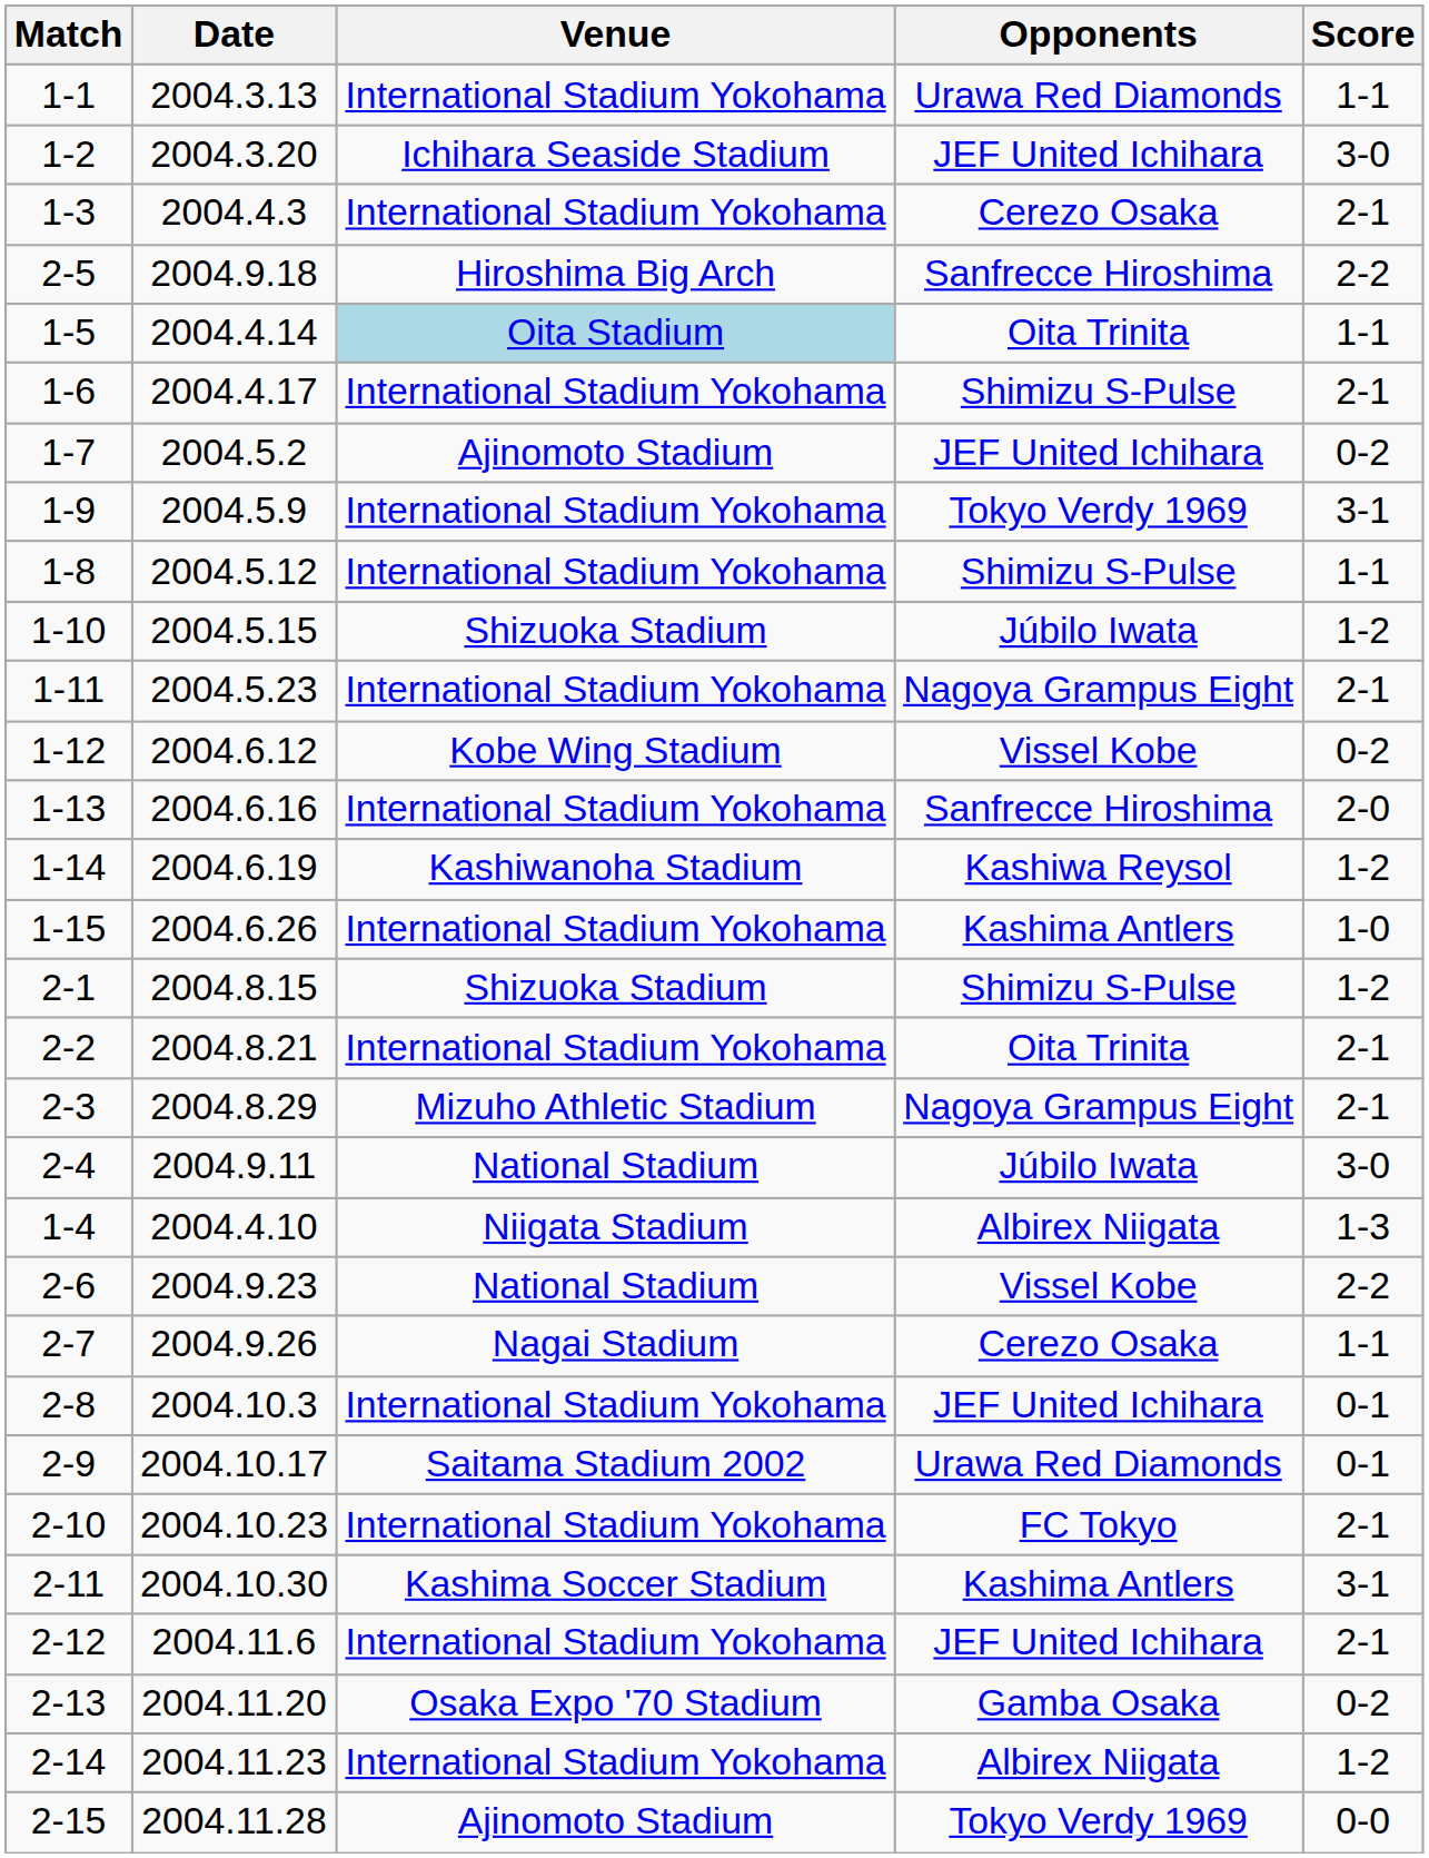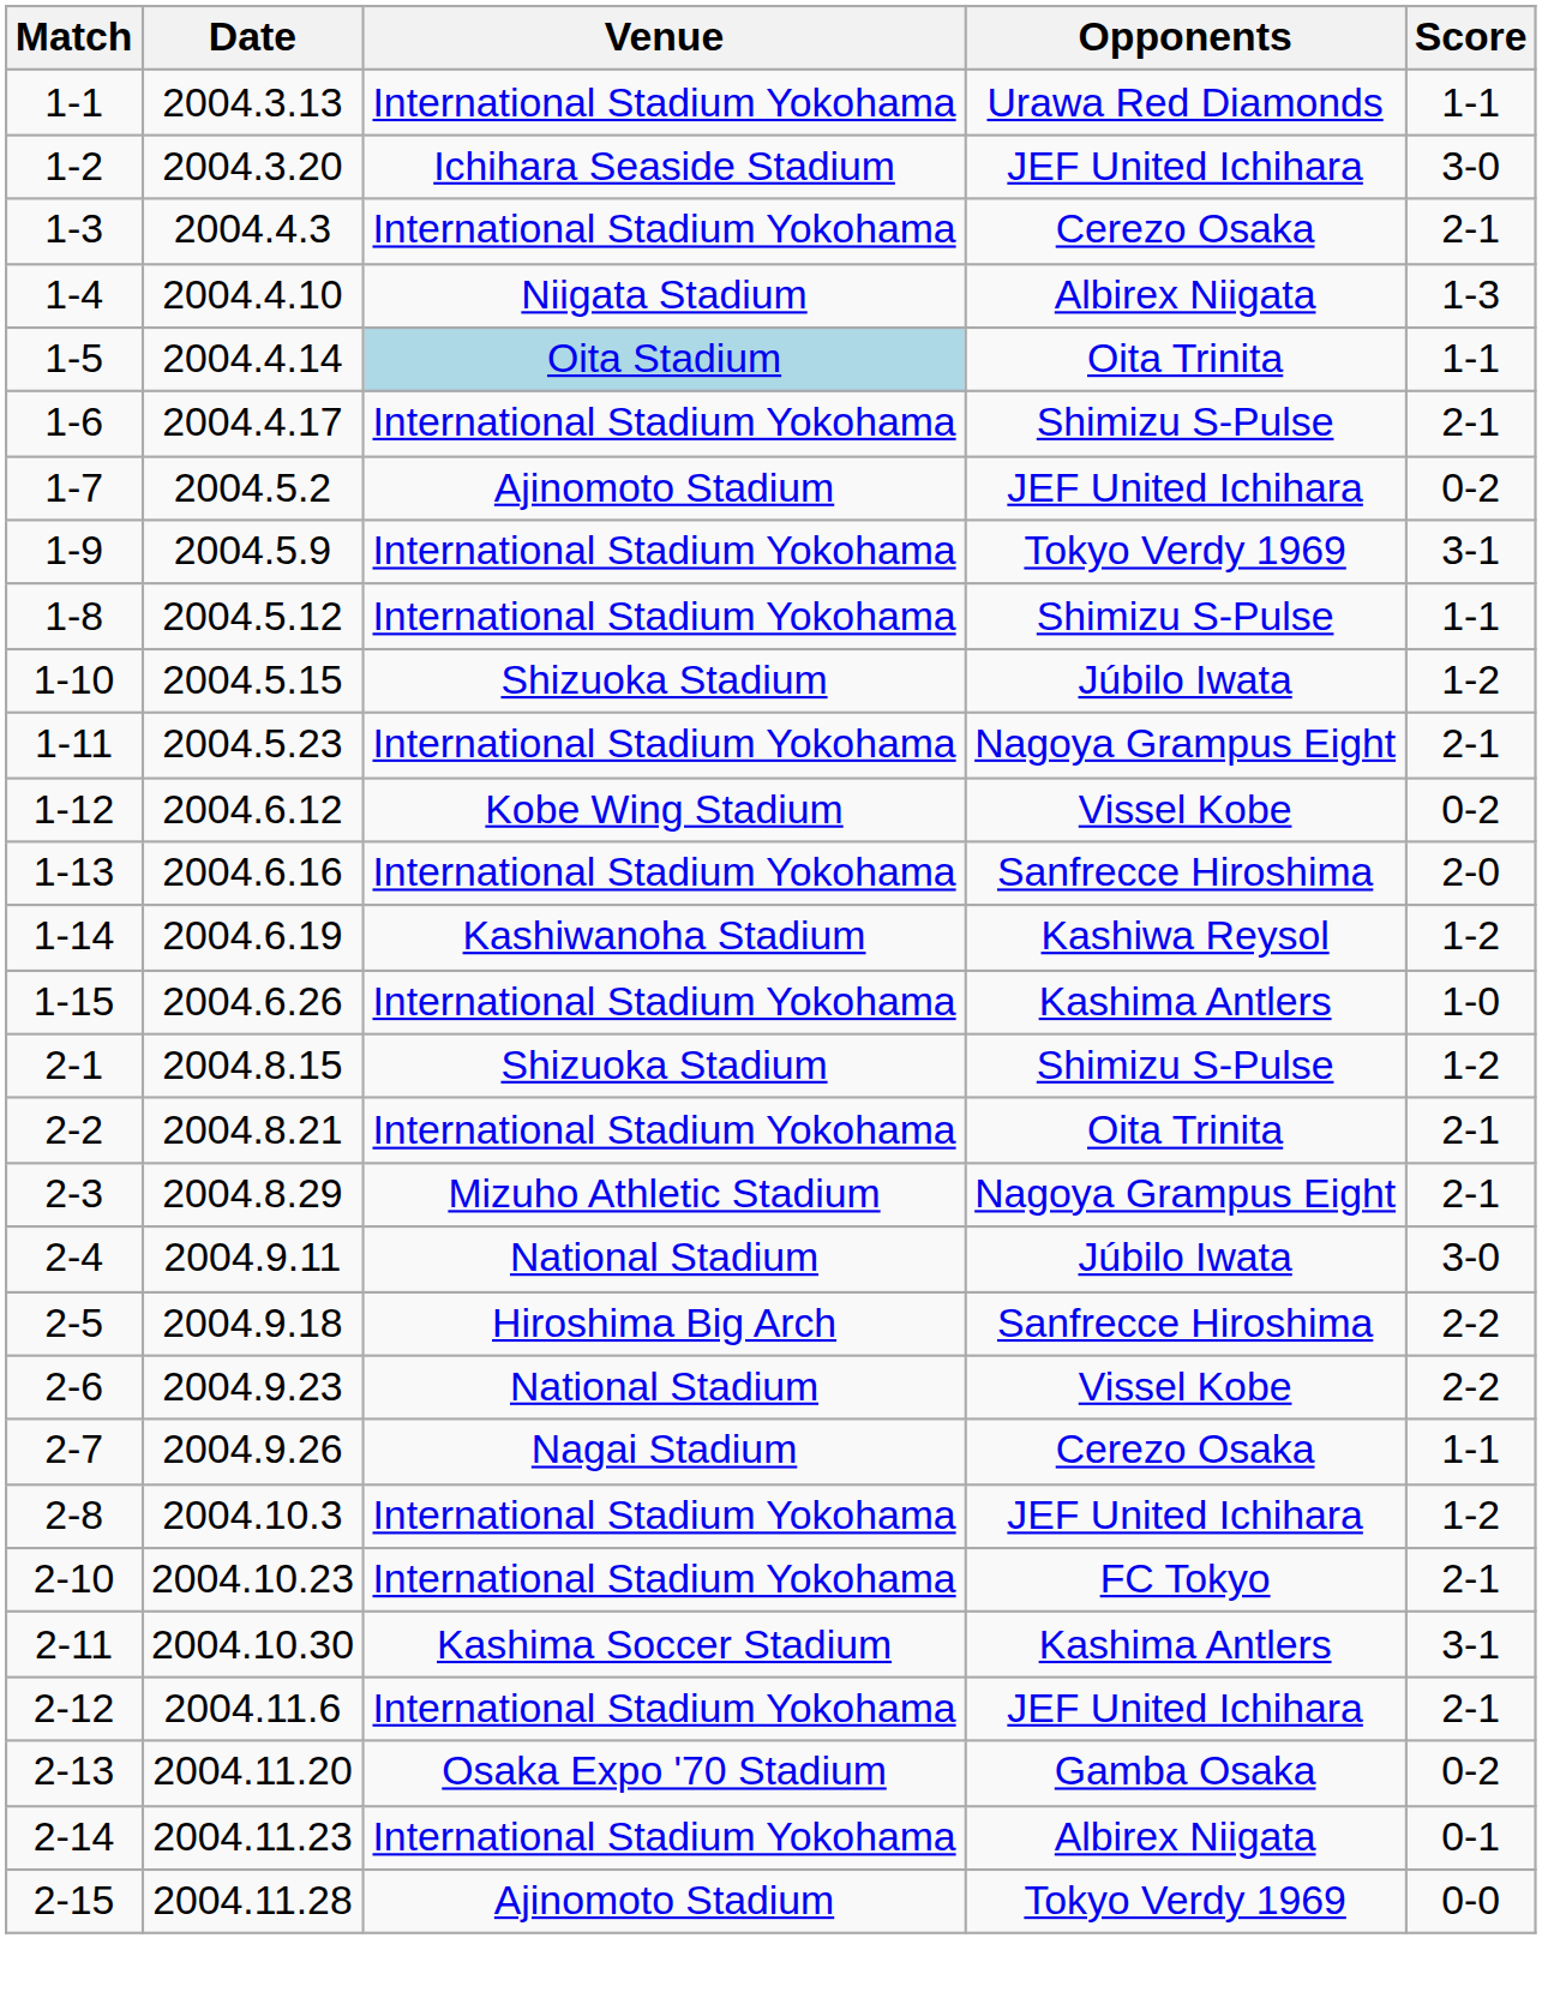rows swapped: 1-4 <-> 2-5
2-8 | Score: 0-1 -> 1-2
- row: 2-9 | 2004.10.17 | Saitama Stadium 2002 | Urawa Red Diamonds | 0-1
2-14 | Score: 1-2 -> 0-1
